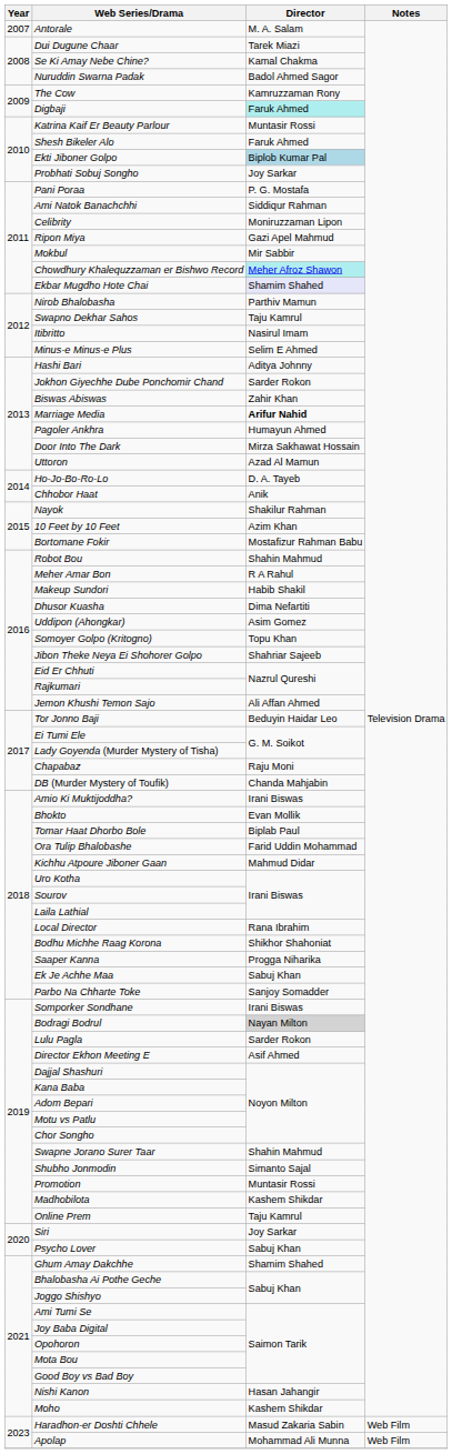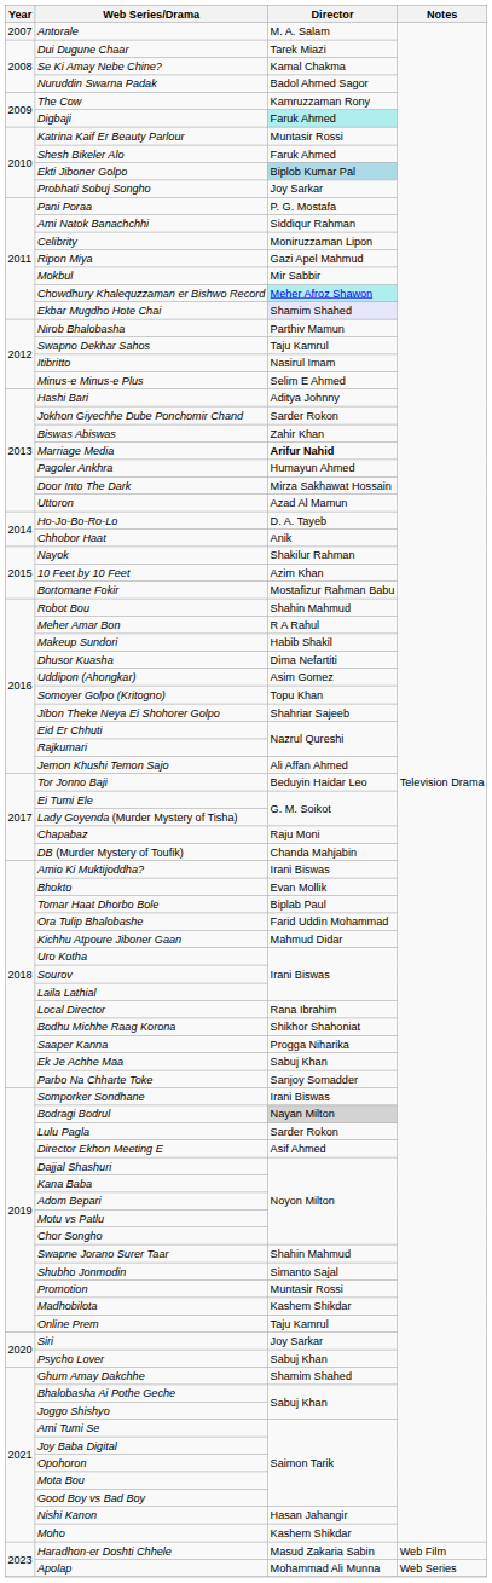Apolap | Notes: Web Film -> Web Series
